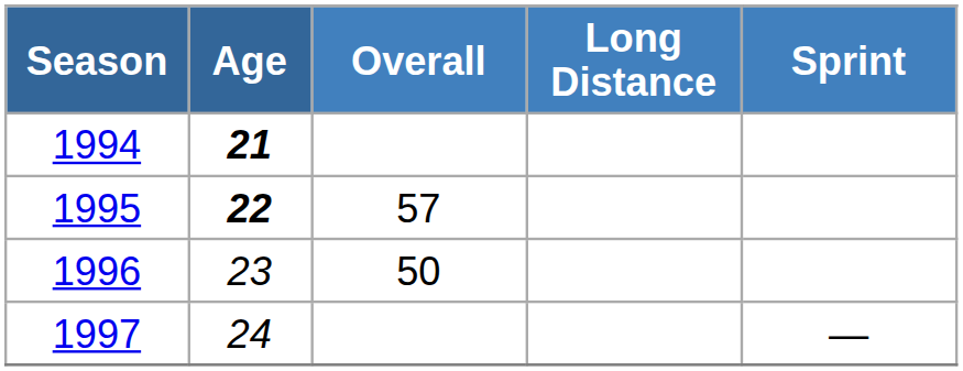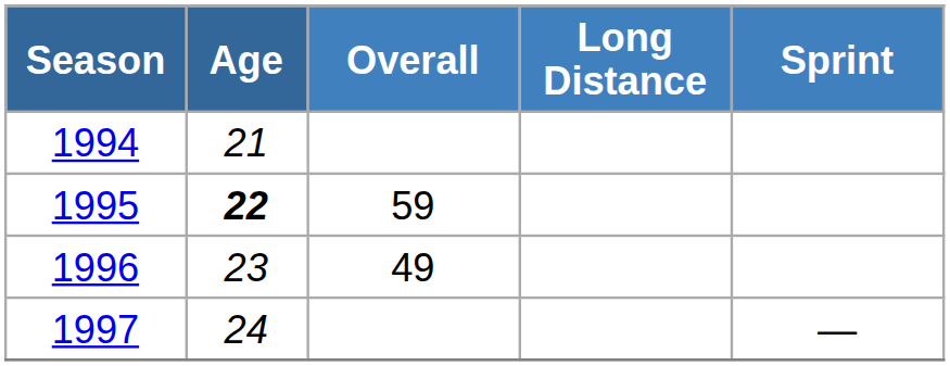1994 | Age: bold -> normal
1995 | Overall: 57 -> 59
1996 | Overall: 50 -> 49
